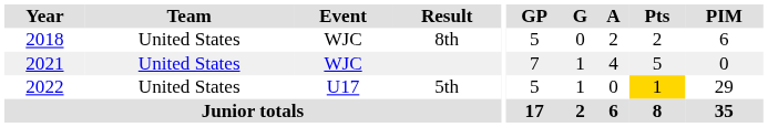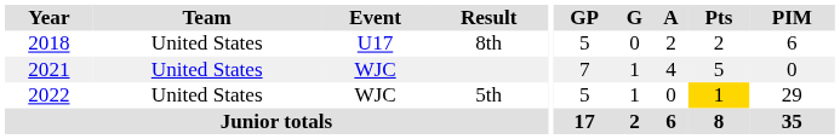8th | Event: WJC -> U17
5th | Event: U17 -> WJC
